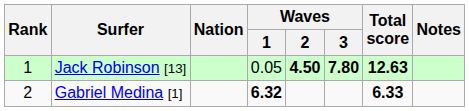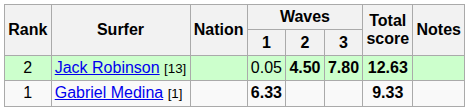Jack Robinson [13] | Rank: 1 -> 2
Gabriel Medina [1] | Rank: 2 -> 1
Gabriel Medina [1] | Waves / 1: 6.32 -> 6.33
Gabriel Medina [1] | Total score: 6.33 -> 9.33
